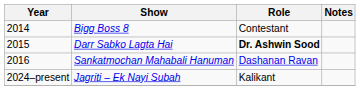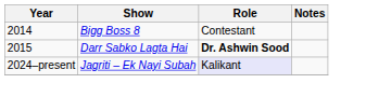- row: 2016 | Sankatmochan Mahabali Hanuman | Dashanan Ravan
Jagriti – Ek Nayi Subah | Role: no background -> lavender background
